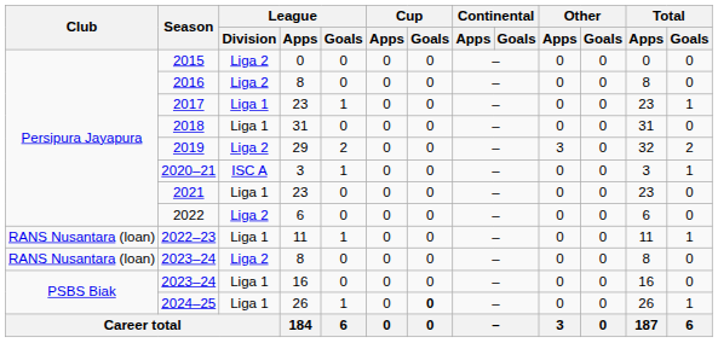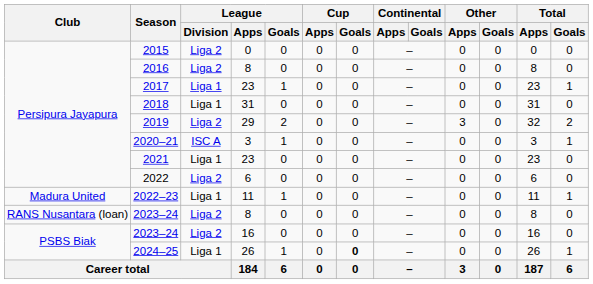2022–23 | Club: RANS Nusantara (loan) -> Madura United
2023–24 / 16 | League / Division: Liga 1 -> Liga 2
